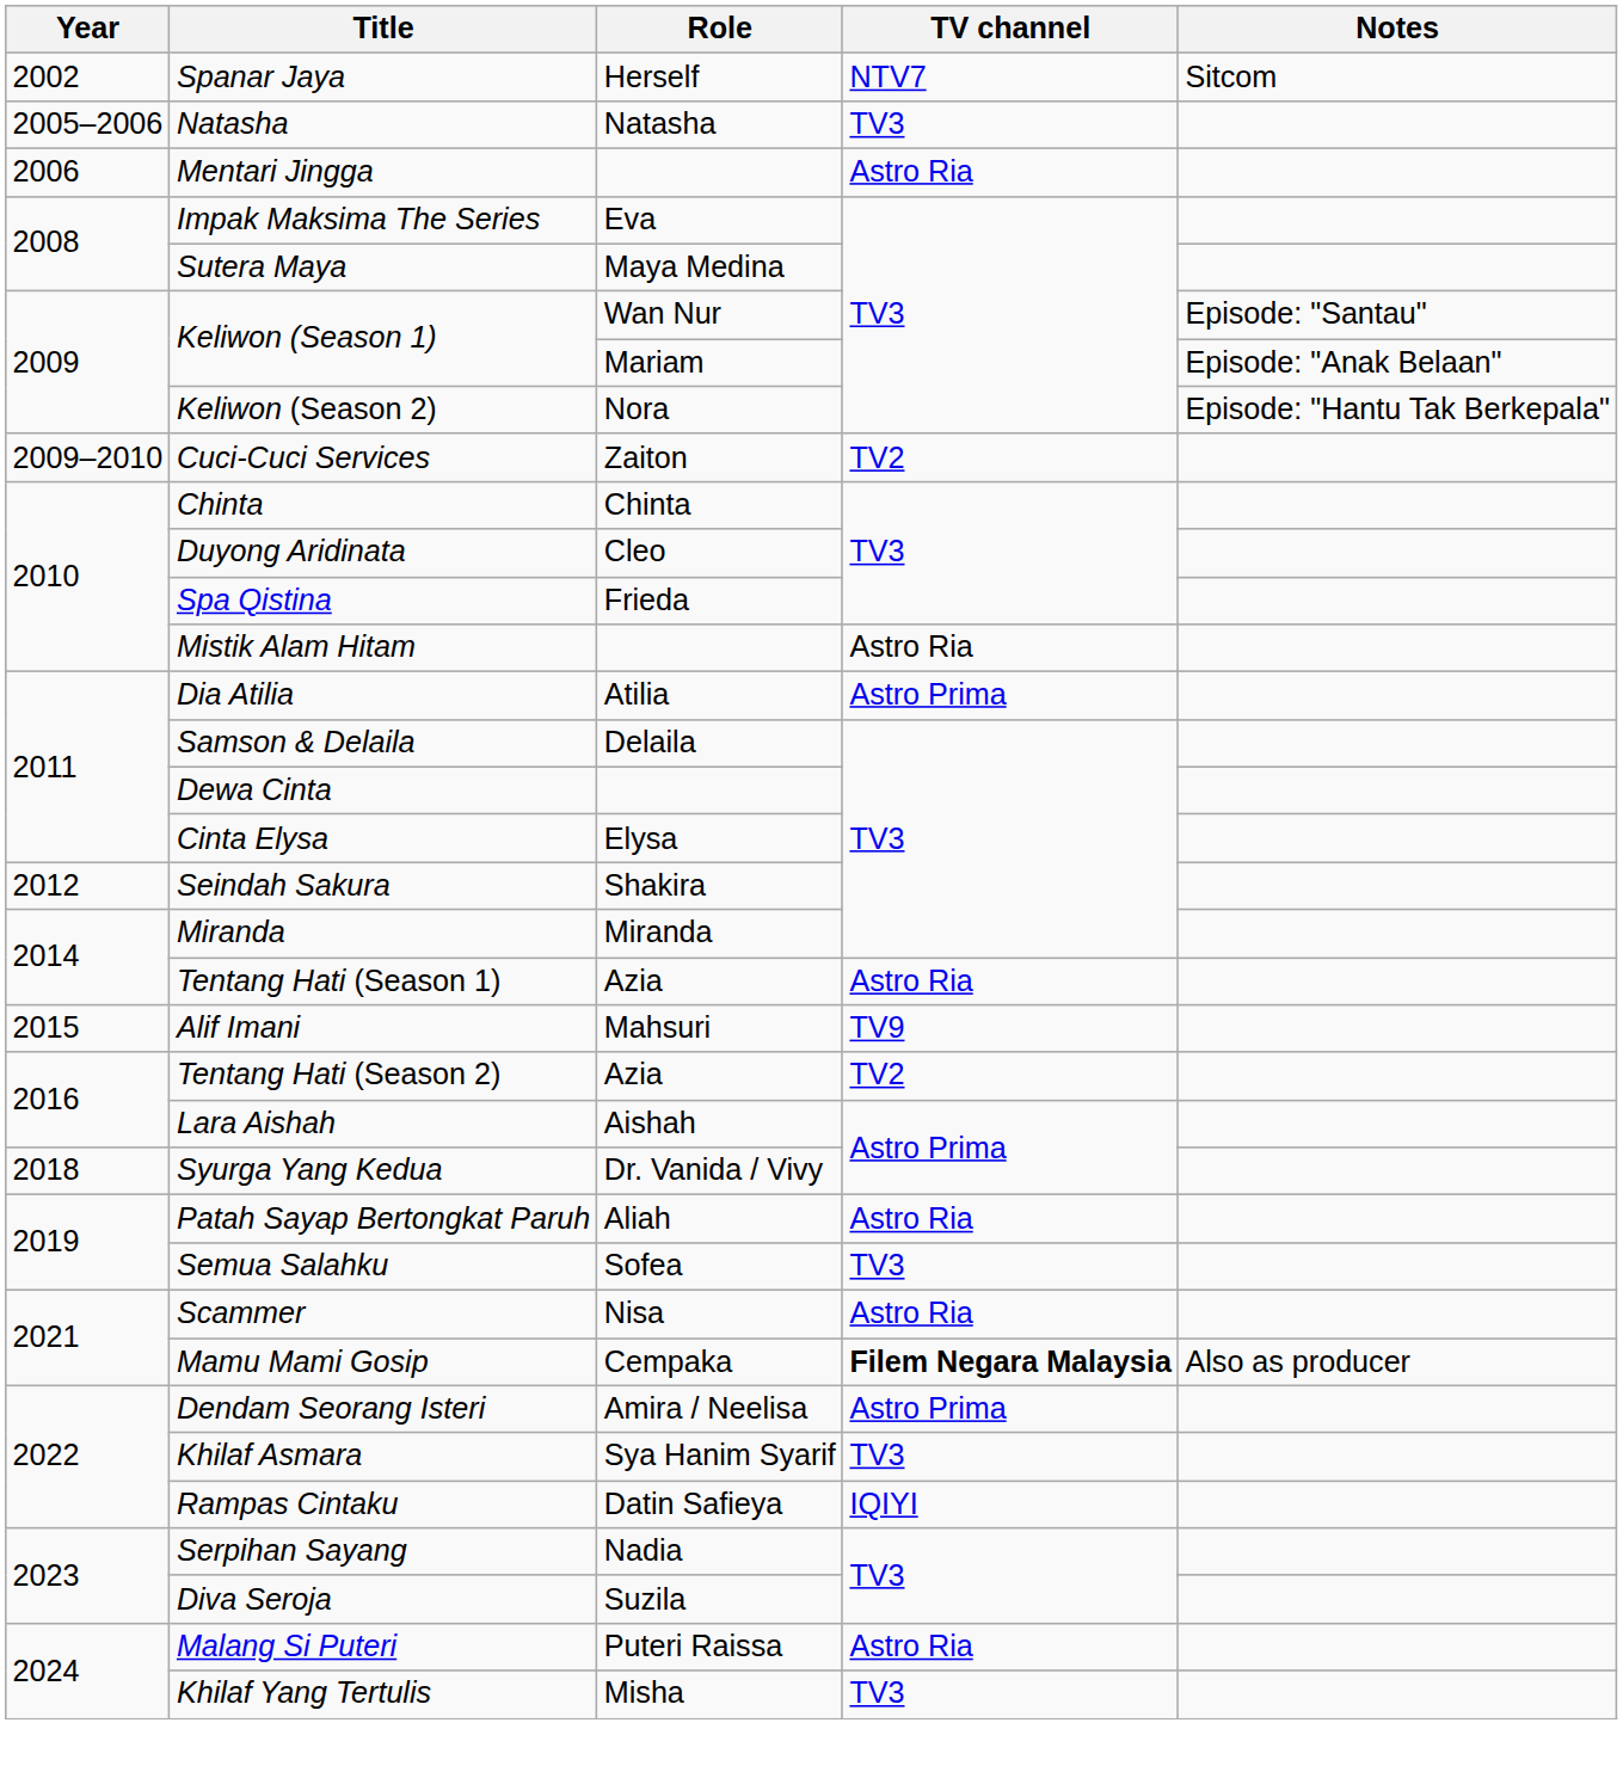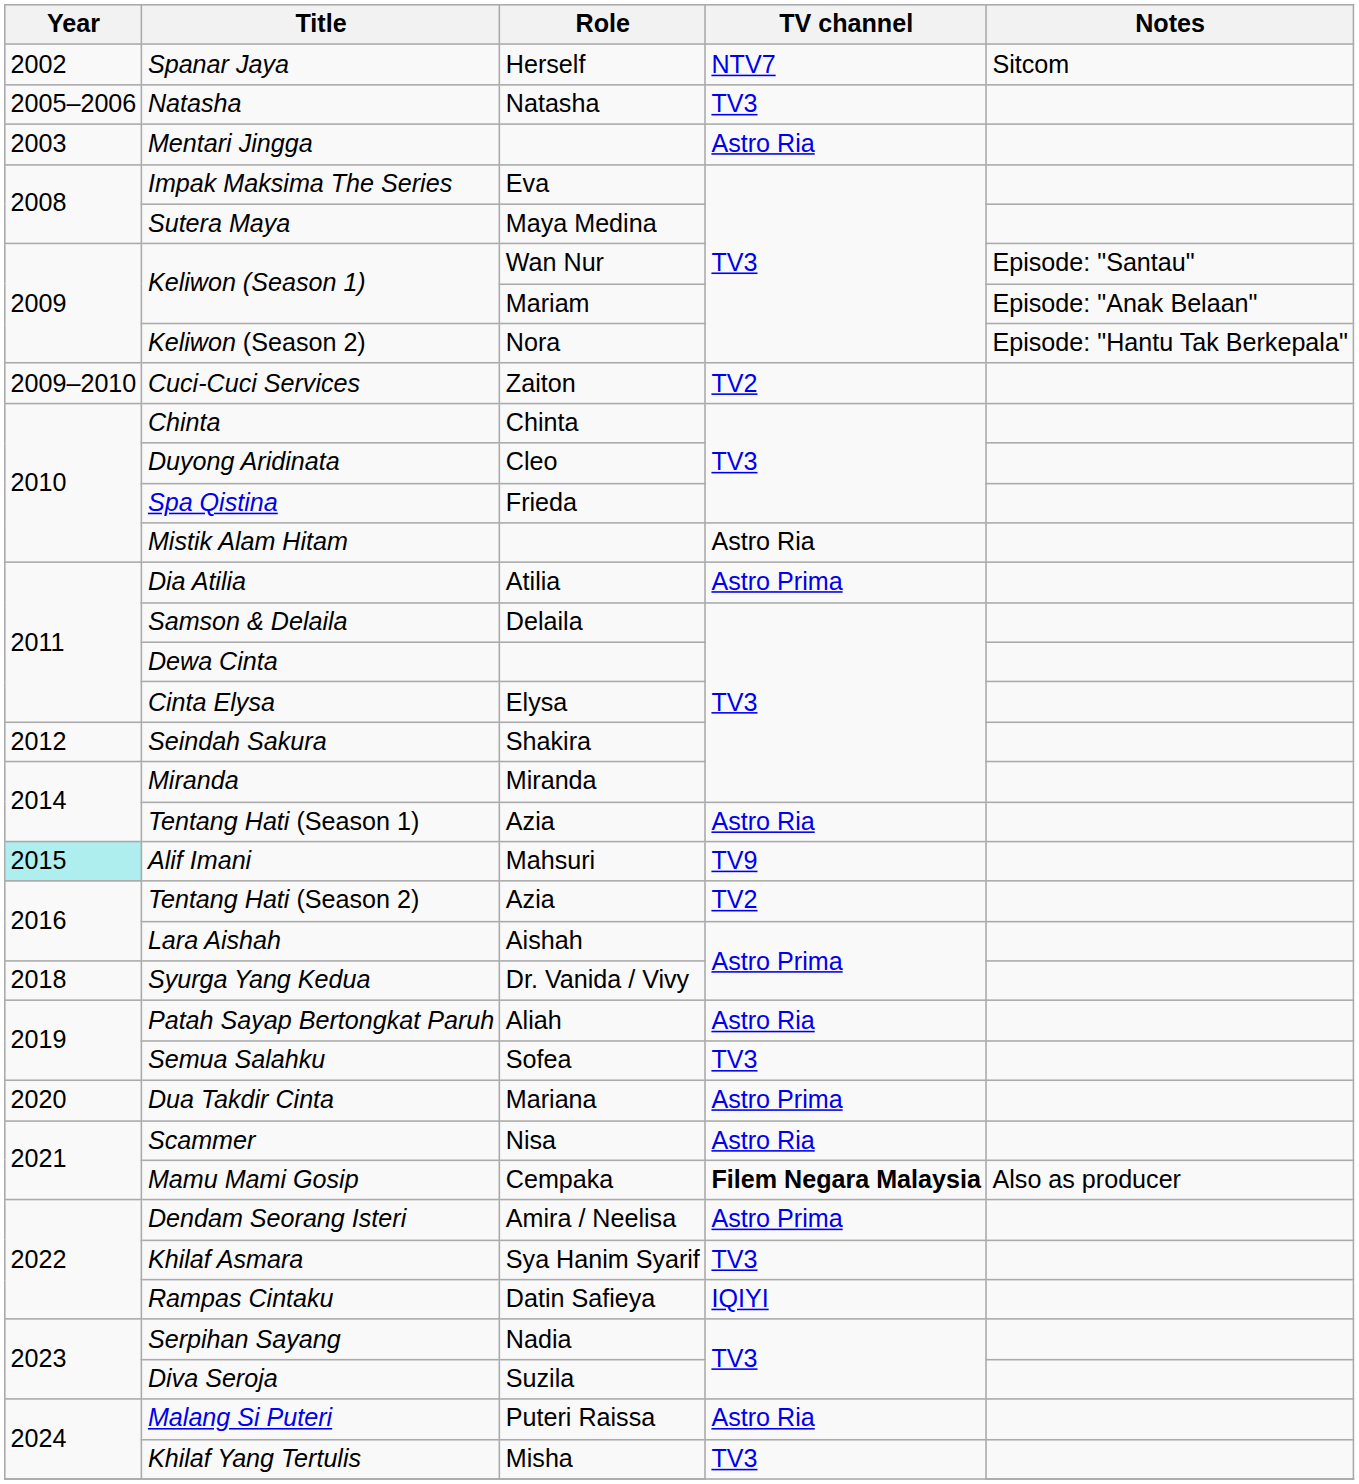Mentari Jingga | Year: 2006 -> 2003
Alif Imani | Year: no background -> paleturquoise background
+ row: 2020 | Dua Takdir Cinta | Mariana | Astro Prima
